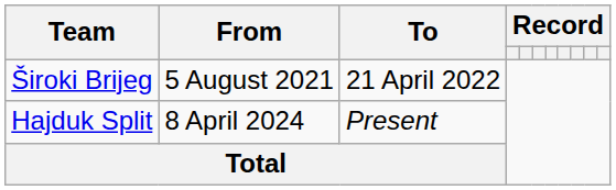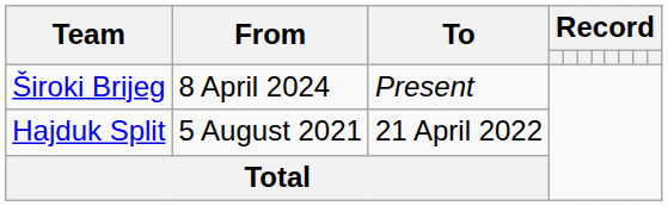Široki Brijeg | From: 5 August 2021 -> 8 April 2024
Široki Brijeg | To: 21 April 2022 -> Present
Hajduk Split | From: 8 April 2024 -> 5 August 2021
Hajduk Split | To: Present -> 21 April 2022
